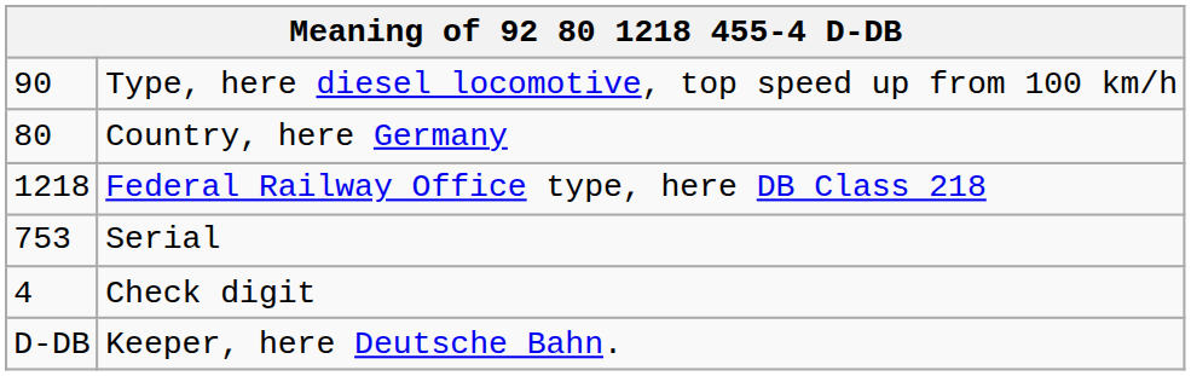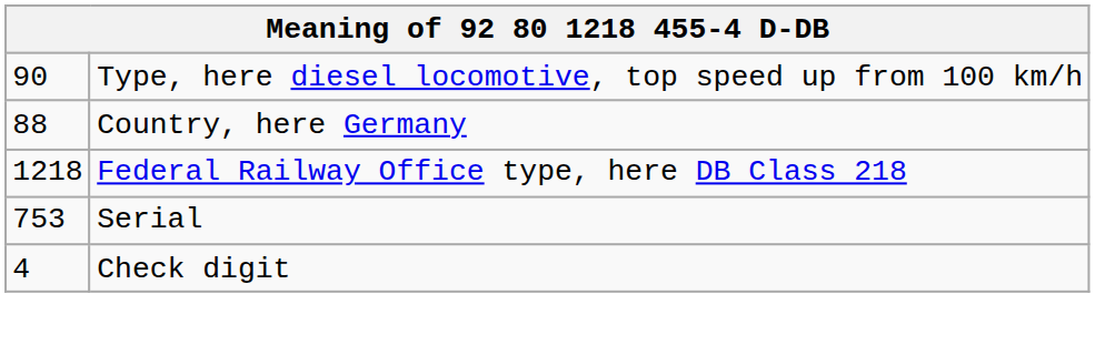Country, here Germany | column 1: 80 -> 88
- row: D-DB | Keeper, here Deutsche Bahn.
